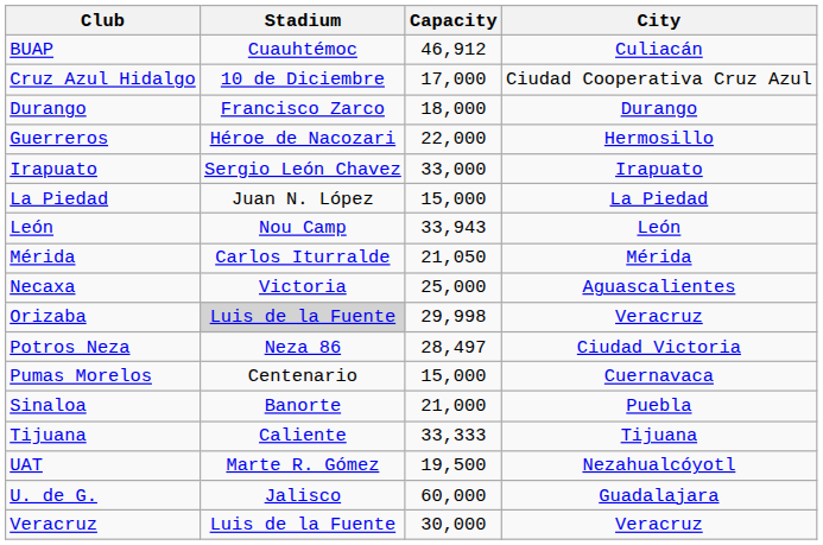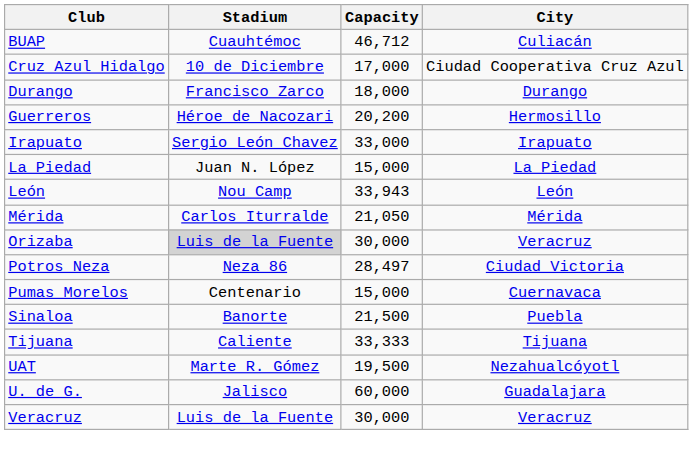BUAP | Capacity: 46,912 -> 46,712
Guerreros | Capacity: 22,000 -> 20,200
- row: Necaxa | Victoria | 25,000 | Aguascalientes
Orizaba | Capacity: 29,998 -> 30,000
Sinaloa | Capacity: 21,000 -> 21,500
